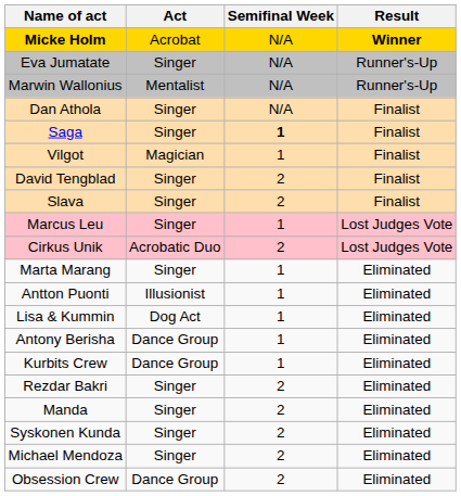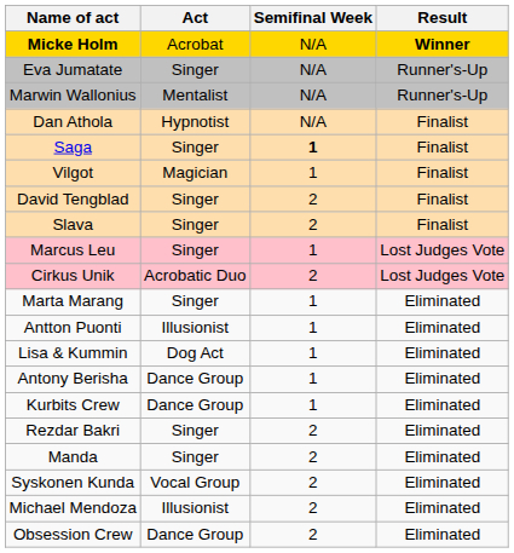Dan Athola | Act: Singer -> Hypnotist
Syskonen Kunda | Act: Singer -> Vocal Group
Michael Mendoza | Act: Singer -> Illusionist
